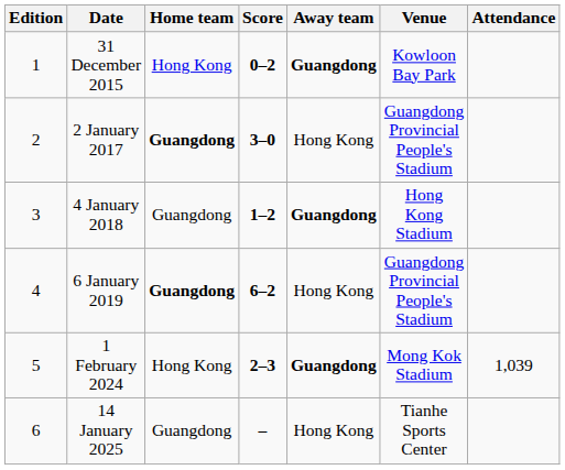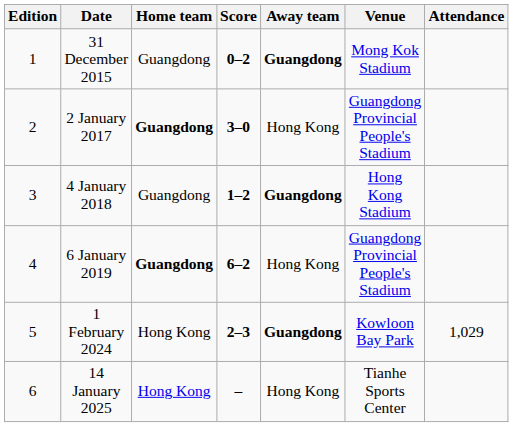31 December 2015 | Home team: Hong Kong -> Guangdong
31 December 2015 | Venue: Kowloon Bay Park -> Mong Kok Stadium
1 February 2024 | Venue: Mong Kok Stadium -> Kowloon Bay Park
1 February 2024 | Attendance: 1,039 -> 1,029
14 January 2025 | Home team: Guangdong -> Hong Kong
